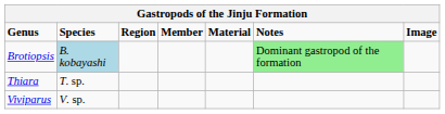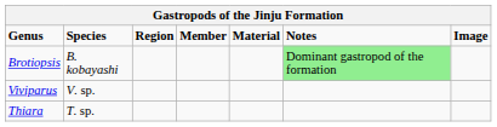Brotiopsis | Species: lightblue background -> no background
rows swapped: Thiara <-> Viviparus
